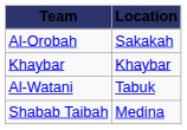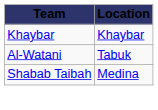- row: Al-Orobah | Sakakah
